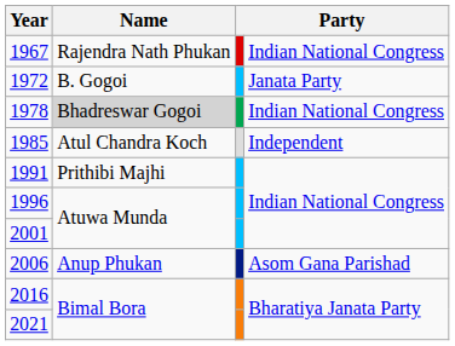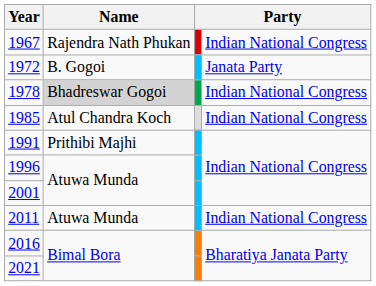1985 | column 4: Independent -> Indian National Congress
- row: 2006 | Anup Phukan | Asom Gana Parishad
+ row: 2011 | Atuwa Munda | Indian National Congress
